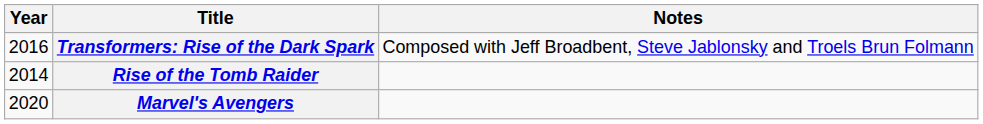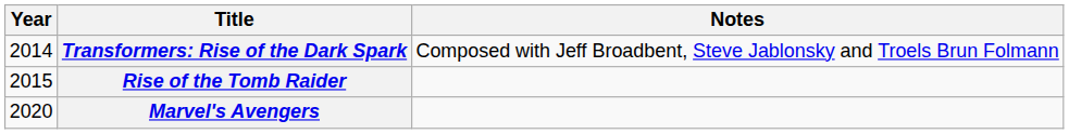Transformers: Rise of the Dark Spark | Year: 2016 -> 2014
Rise of the Tomb Raider | Year: 2014 -> 2015
